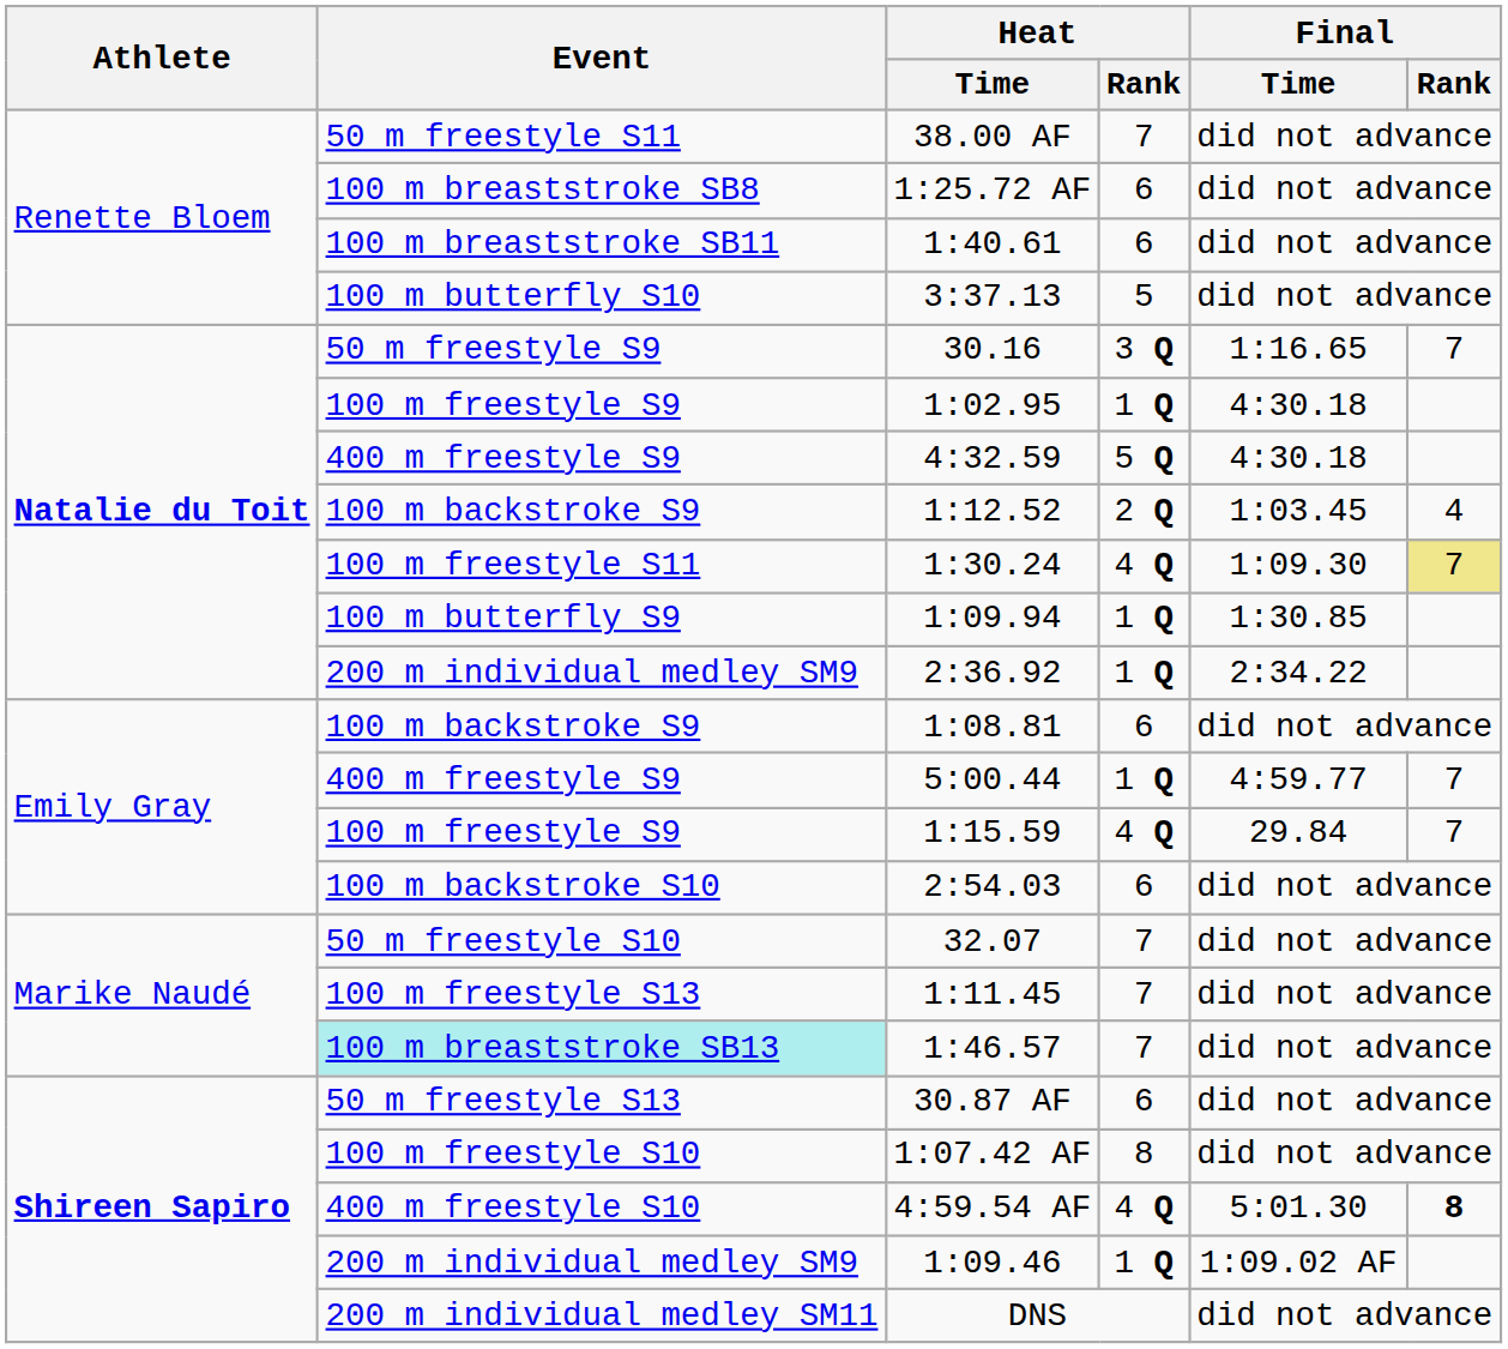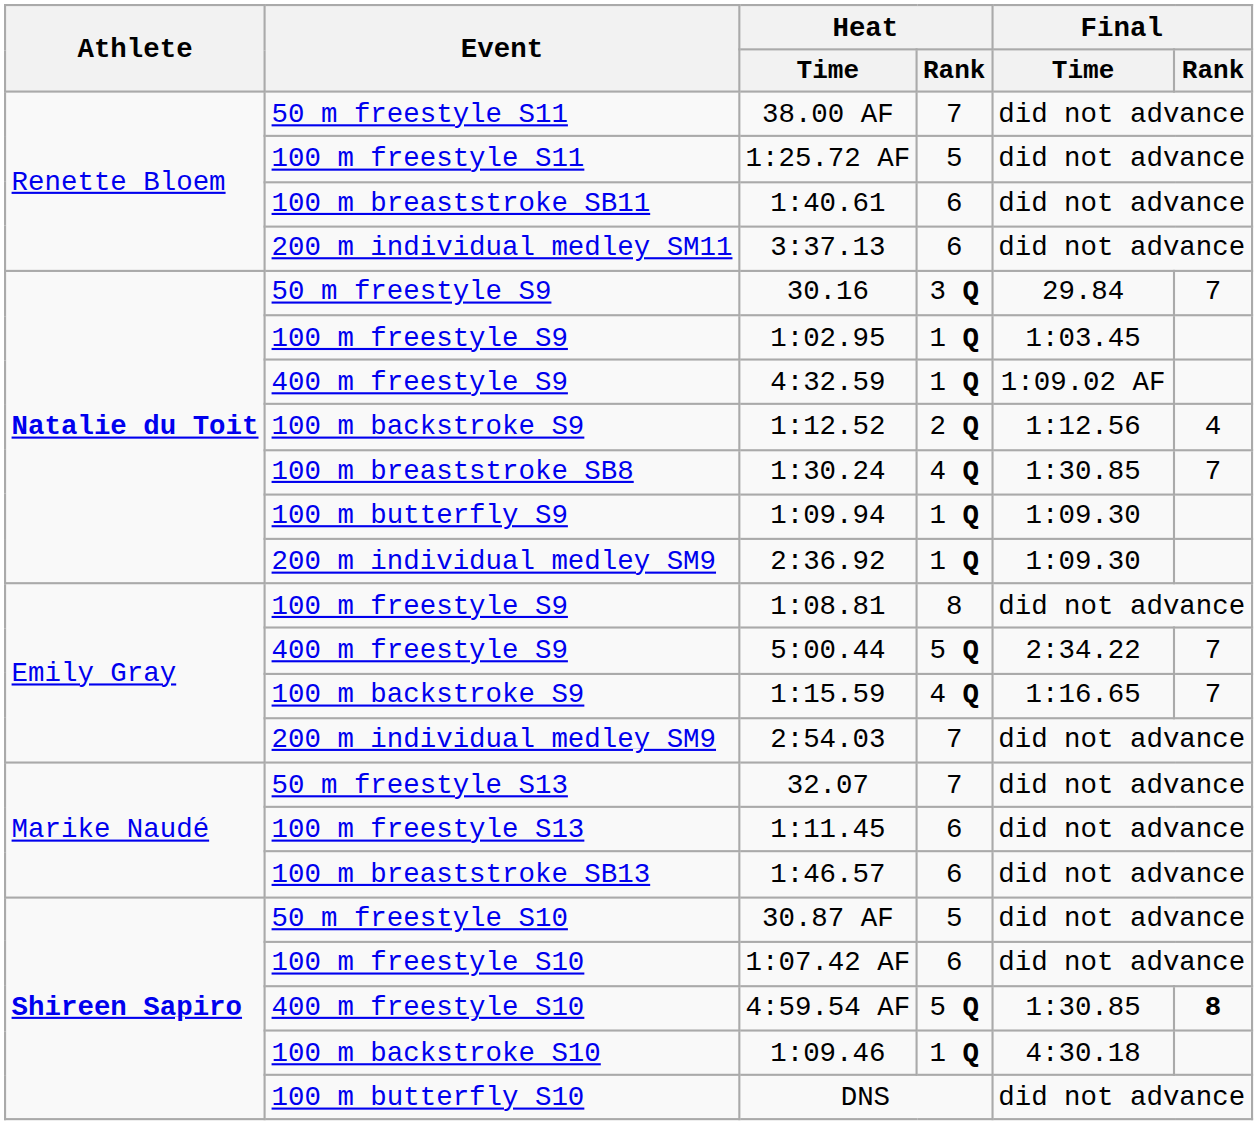1:25.72 AF | Event: 100 m breaststroke SB8 -> 100 m freestyle S11
1:25.72 AF | Heat / Rank: 6 -> 5
3:37.13 | Event: 100 m butterfly S10 -> 200 m individual medley SM11
3:37.13 | Heat / Rank: 5 -> 6
30.16 | Final / Time: 1:16.65 -> 29.84
1:02.95 | Final / Time: 4:30.18 -> 1:03.45
4:32.59 | Heat / Rank: 5 Q -> 1 Q
4:32.59 | Final / Time: 4:30.18 -> 1:09.02 AF
1:12.52 | Final / Time: 1:03.45 -> 1:12.56
1:30.24 | Event: 100 m freestyle S11 -> 100 m breaststroke SB8
1:30.24 | Final / Time: 1:09.30 -> 1:30.85
1:30.24 | Final / Rank: khaki background -> no background
1:09.94 | Final / Time: 1:30.85 -> 1:09.30
2:36.92 | Final / Time: 2:34.22 -> 1:09.30
1:08.81 | Event: 100 m backstroke S9 -> 100 m freestyle S9
1:08.81 | Heat / Rank: 6 -> 8
5:00.44 | Heat / Rank: 1 Q -> 5 Q
5:00.44 | Final / Time: 4:59.77 -> 2:34.22
1:15.59 | Event: 100 m freestyle S9 -> 100 m backstroke S9
1:15.59 | Final / Time: 29.84 -> 1:16.65
2:54.03 | Event: 100 m backstroke S10 -> 200 m individual medley SM9
2:54.03 | Heat / Rank: 6 -> 7
32.07 | Event: 50 m freestyle S10 -> 50 m freestyle S13
1:11.45 | Heat / Rank: 7 -> 6
1:46.57 | Event: paleturquoise background -> no background
1:46.57 | Heat / Rank: 7 -> 6
30.87 AF | Event: 50 m freestyle S13 -> 50 m freestyle S10
30.87 AF | Heat / Rank: 6 -> 5
1:07.42 AF | Heat / Rank: 8 -> 6
4:59.54 AF | Heat / Rank: 4 Q -> 5 Q
4:59.54 AF | Final / Time: 5:01.30 -> 1:30.85
1:09.46 | Event: 200 m individual medley SM9 -> 100 m backstroke S10
1:09.46 | Final / Time: 1:09.02 AF -> 4:30.18
DNS | Event: 200 m individual medley SM11 -> 100 m butterfly S10
